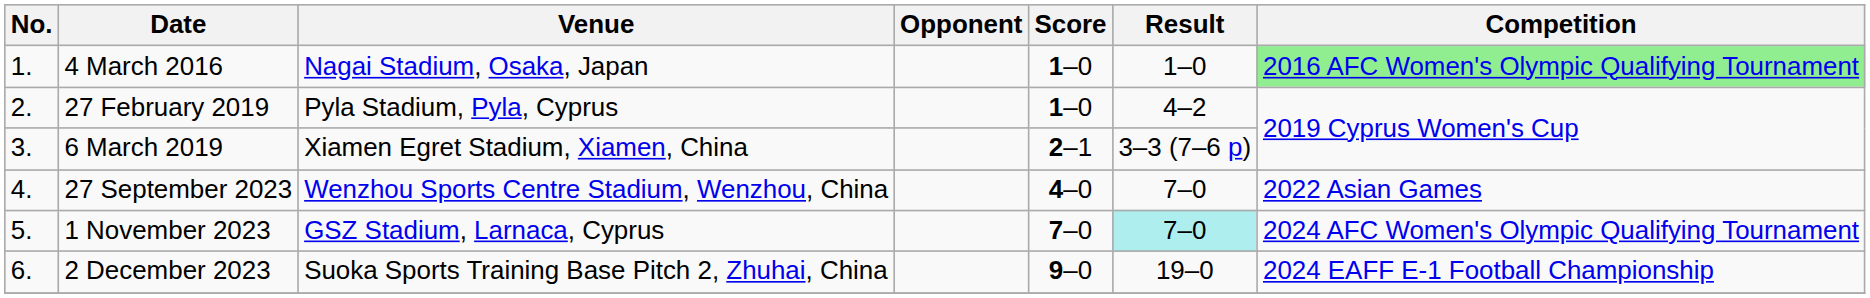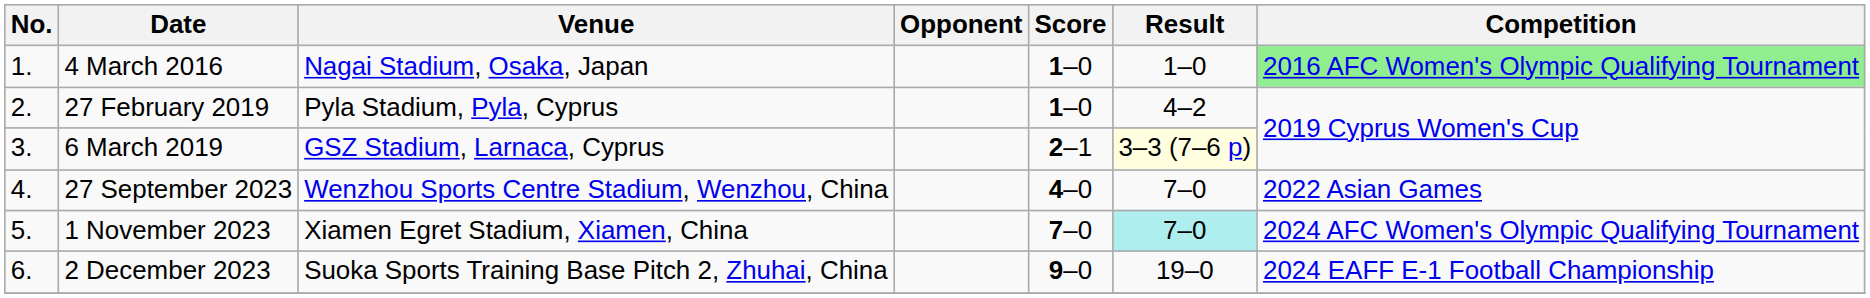6 March 2019 | Venue: Xiamen Egret Stadium, Xiamen, China -> GSZ Stadium, Larnaca, Cyprus
6 March 2019 | Result: no background -> lightyellow background
1 November 2023 | Venue: GSZ Stadium, Larnaca, Cyprus -> Xiamen Egret Stadium, Xiamen, China
